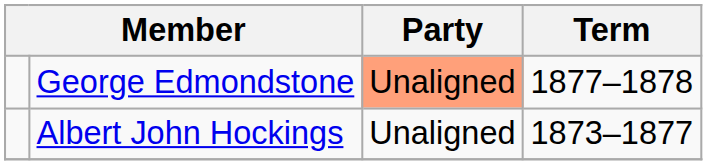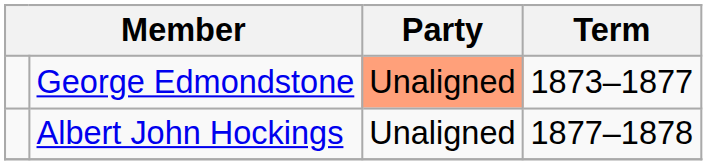George Edmondstone | Term: 1877–1878 -> 1873–1877
Albert John Hockings | Term: 1873–1877 -> 1877–1878
